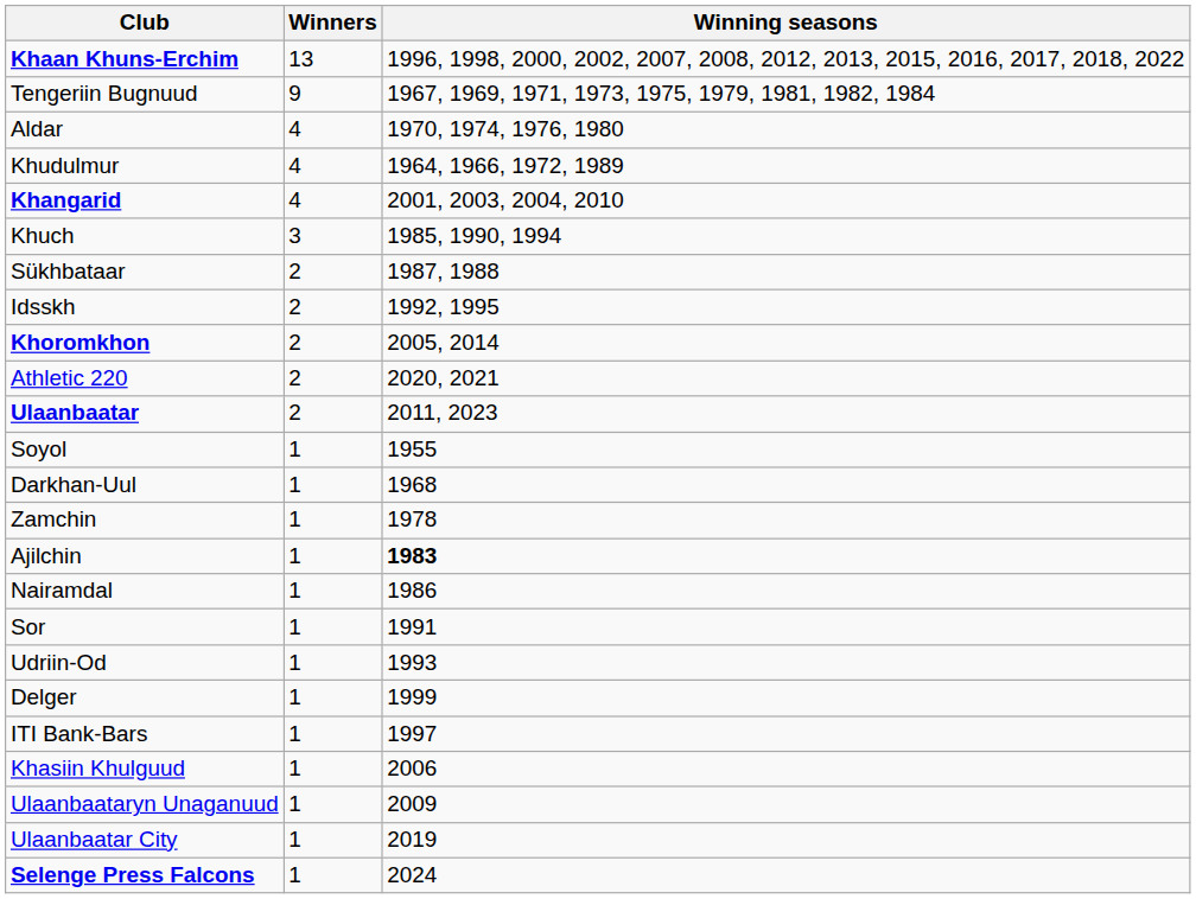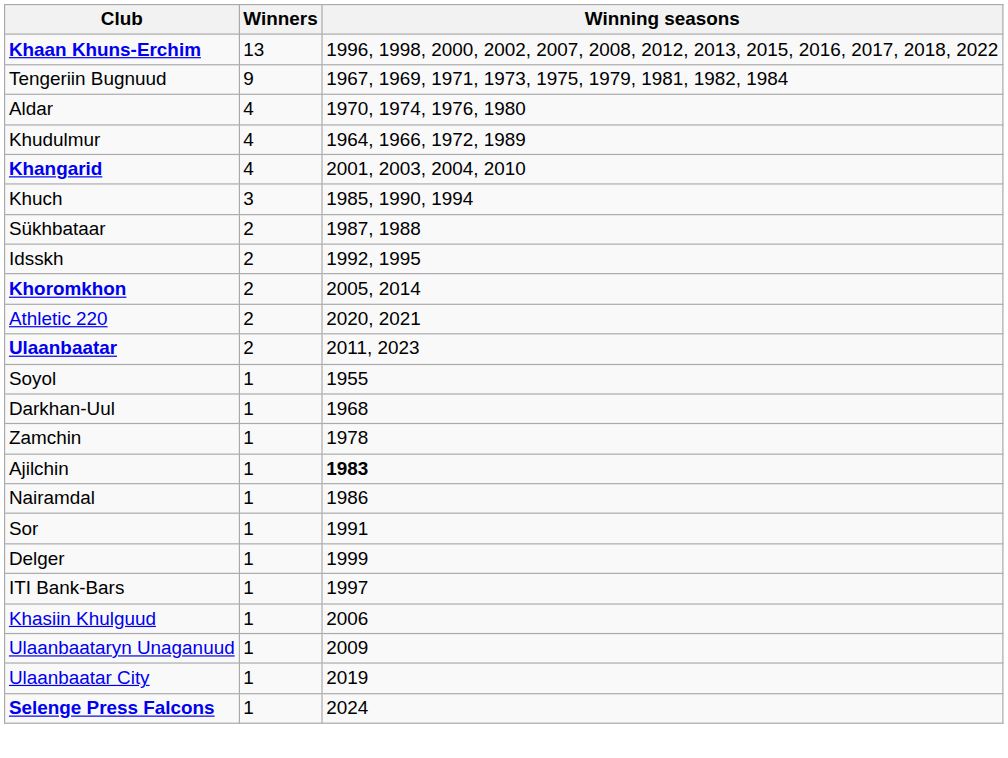- row: Udriin-Od | 1 | 1993
